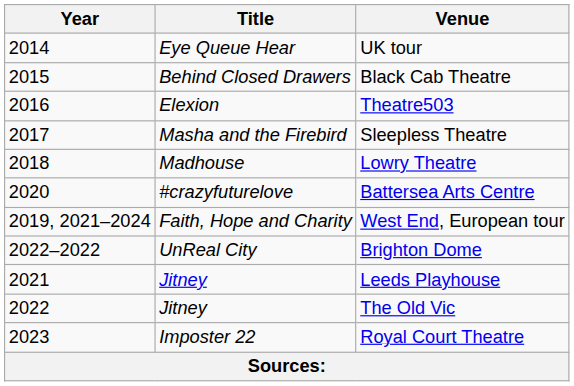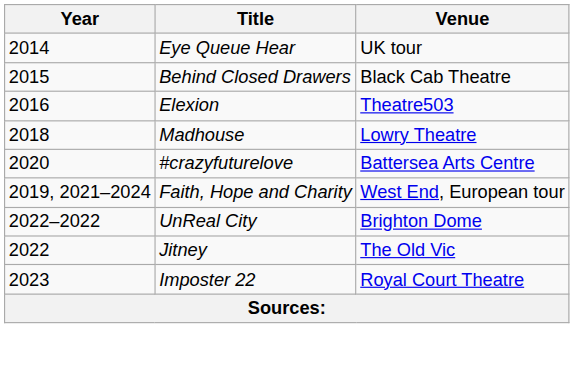- row: 2017 | Masha and the Firebird | Sleepless Theatre
- row: 2021 | Jitney | Leeds Playhouse
